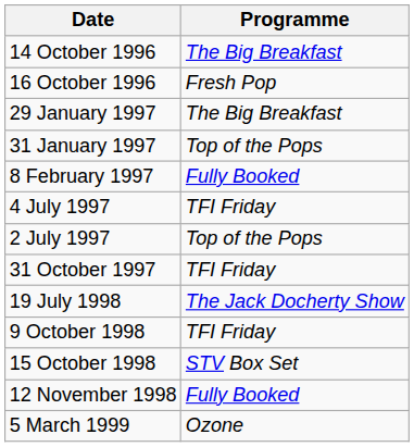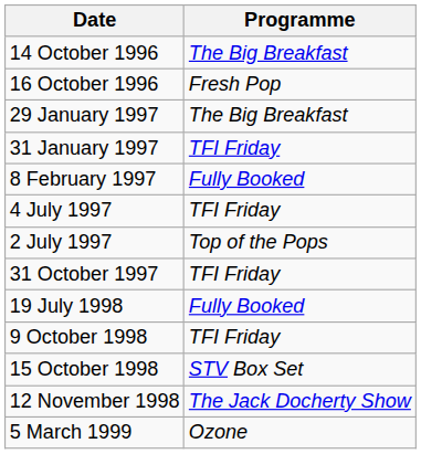31 January 1997 | Programme: Top of the Pops -> TFI Friday
19 July 1998 | Programme: The Jack Docherty Show -> Fully Booked
12 November 1998 | Programme: Fully Booked -> The Jack Docherty Show
